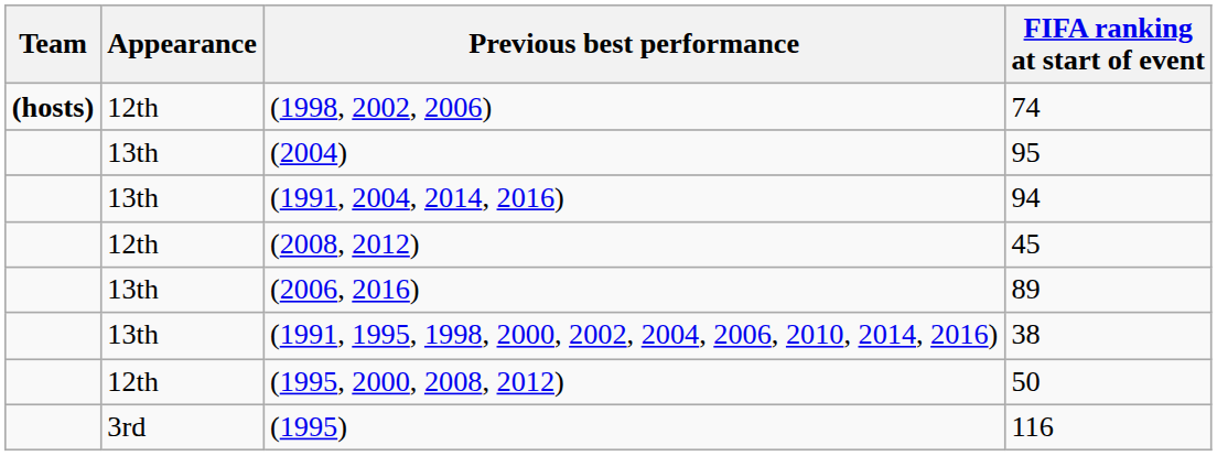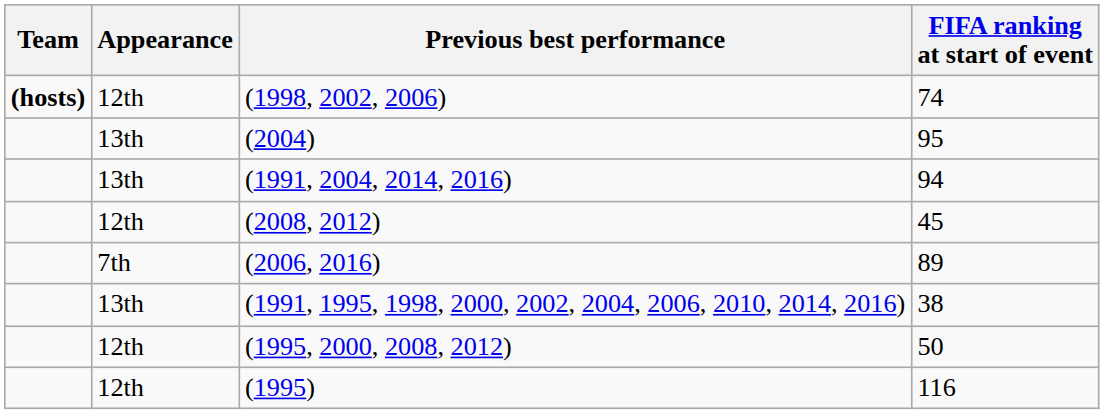(2006, 2016) | Appearance: 13th -> 7th
(1995) | Appearance: 3rd -> 12th
